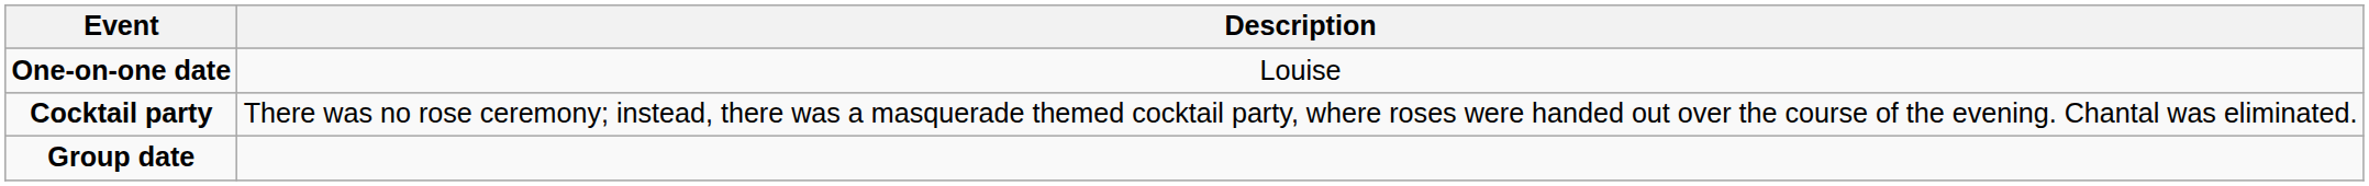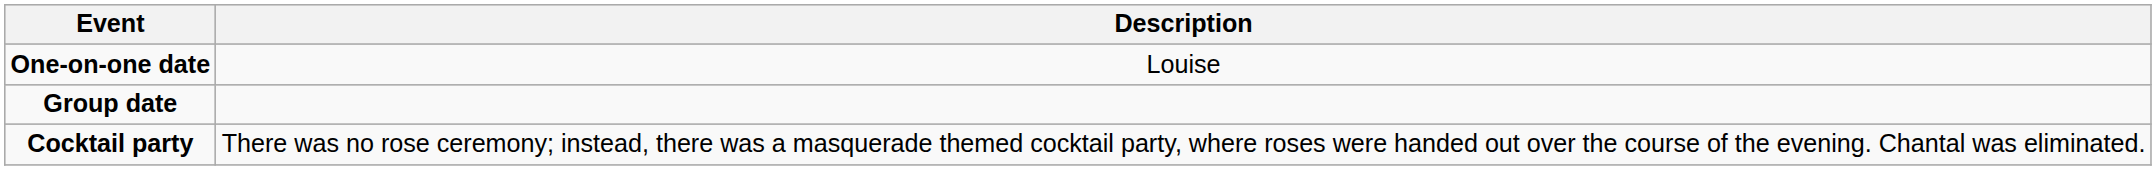rows swapped: Group date <-> Cocktail party
